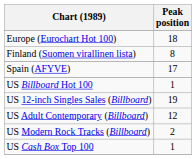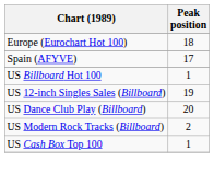- row: Finland (Suomen virallinen lista) | 8
- row: US Adult Contemporary (Billboard) | 12
+ row: US Dance Club Play (Billboard) | 20
